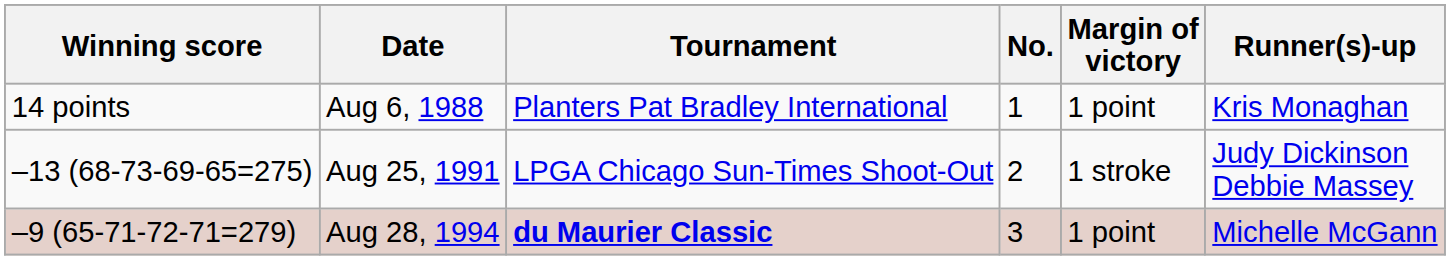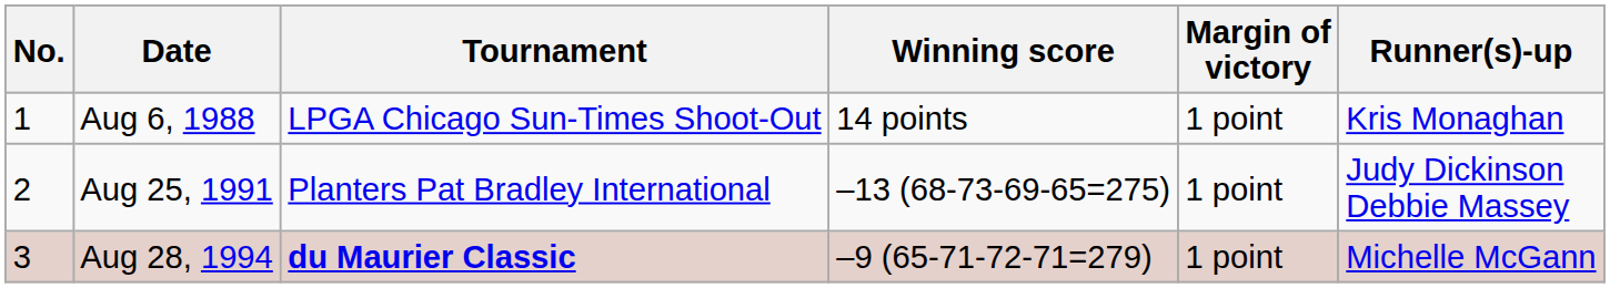columns swapped: No. <-> Winning score
Aug 6, 1988 | Tournament: Planters Pat Bradley International -> LPGA Chicago Sun-Times Shoot-Out
Aug 25, 1991 | Tournament: LPGA Chicago Sun-Times Shoot-Out -> Planters Pat Bradley International
Aug 25, 1991 | Margin of victory: 1 stroke -> 1 point
